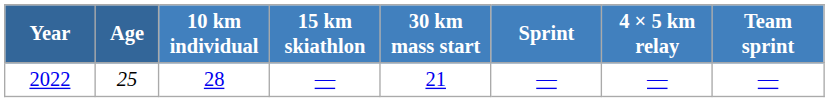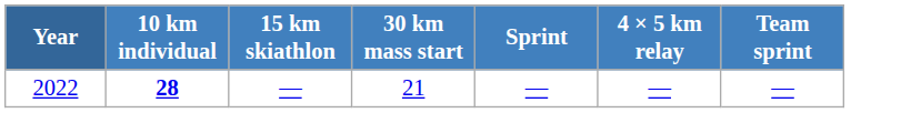- column: Age | 25
2022 | 10 km individual: normal -> bold
